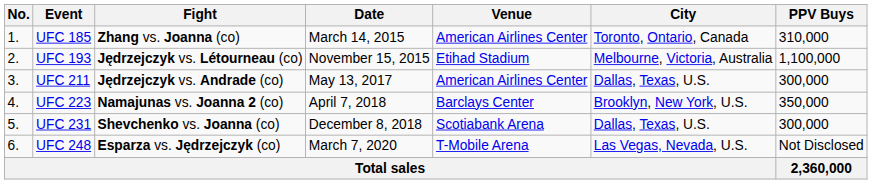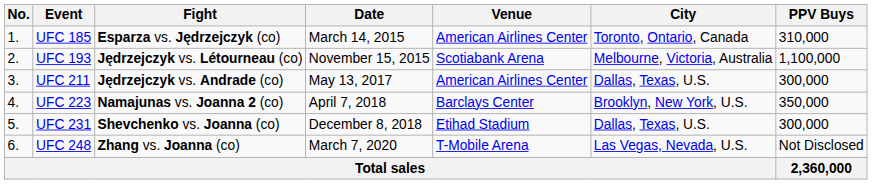UFC 185 | Fight: Zhang vs. Joanna (co) -> Esparza vs. Jędrzejczyk (co)
UFC 193 | Venue: Etihad Stadium -> Scotiabank Arena
UFC 231 | Venue: Scotiabank Arena -> Etihad Stadium
UFC 248 | Fight: Esparza vs. Jędrzejczyk (co) -> Zhang vs. Joanna (co)
